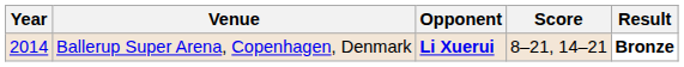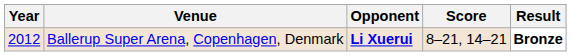Ballerup Super Arena, Copenhagen, Denmark | Year: 2014 -> 2012
